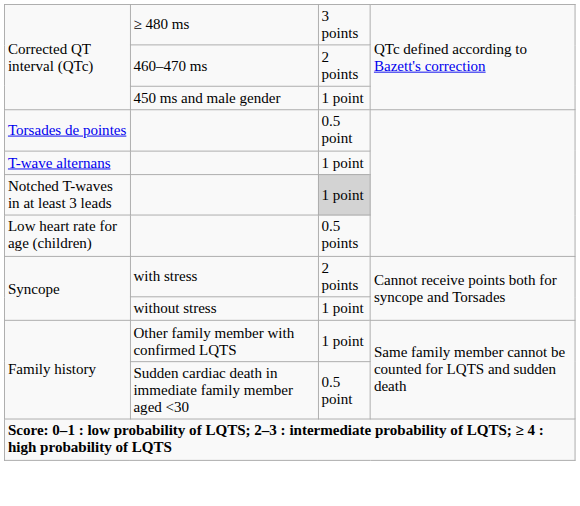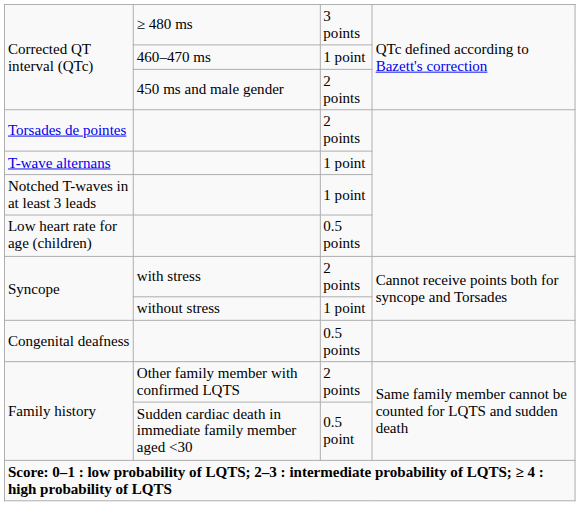Corrected QT interval (QTc) / 460–470 ms | column 3: 2 points -> 1 point
Corrected QT interval (QTc) / 450 ms and male gender | column 3: 1 point -> 2 points
Torsades de pointes | column 3: 0.5 point -> 2 points
Notched T-waves in at least 3 leads | column 3: lightgrey background -> no background
+ row: Congenital deafness | 0.5 points
Family history / Other family member with confirmed LQTS | column 3: 1 point -> 2 points
